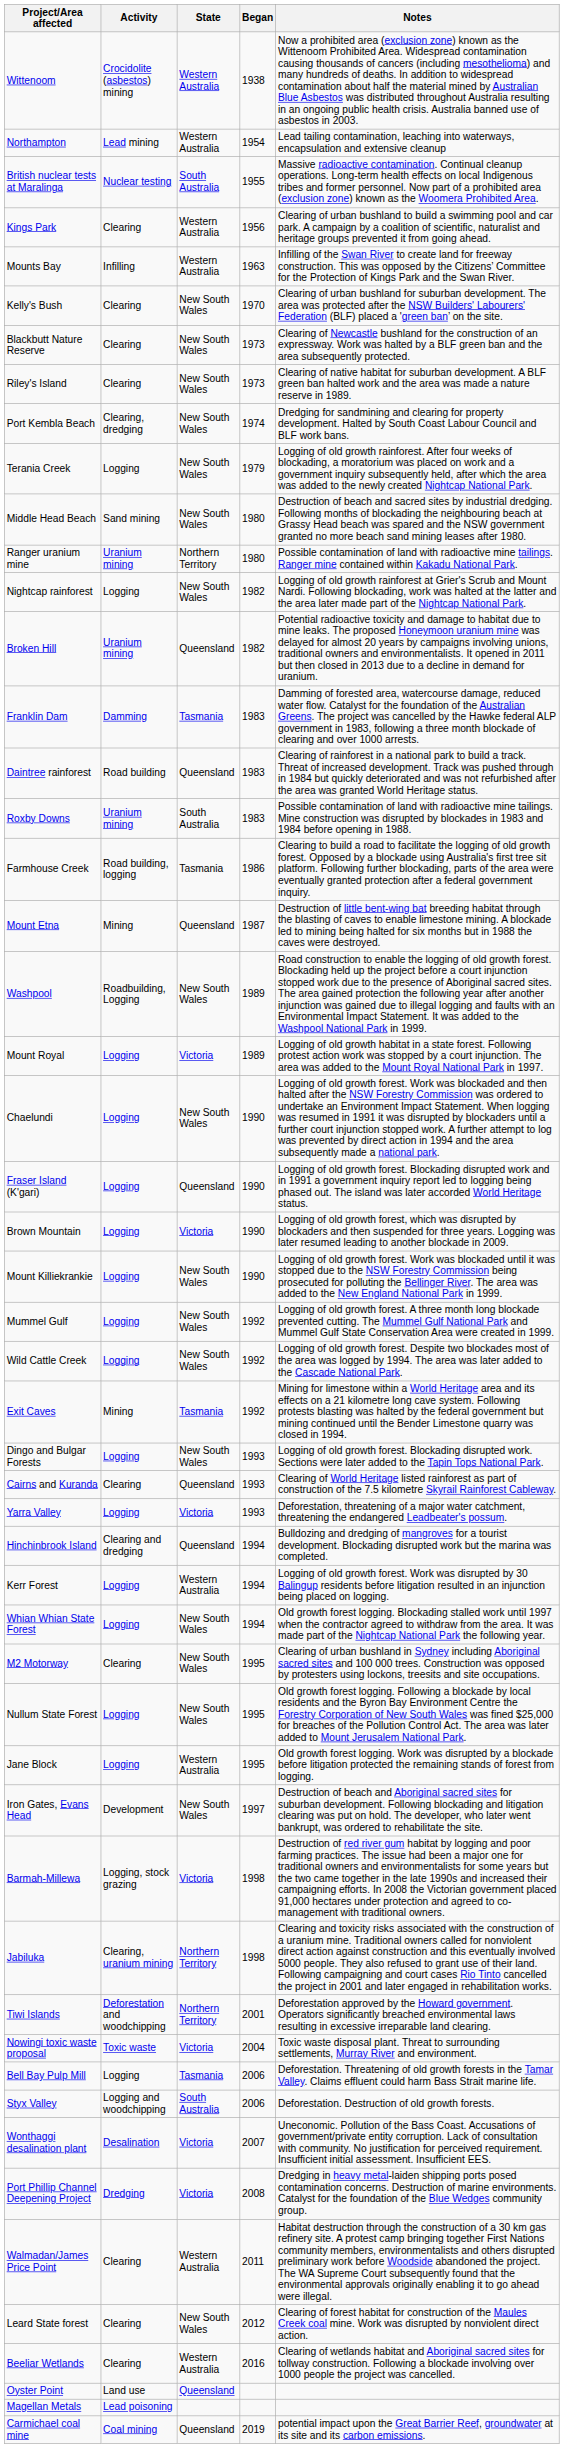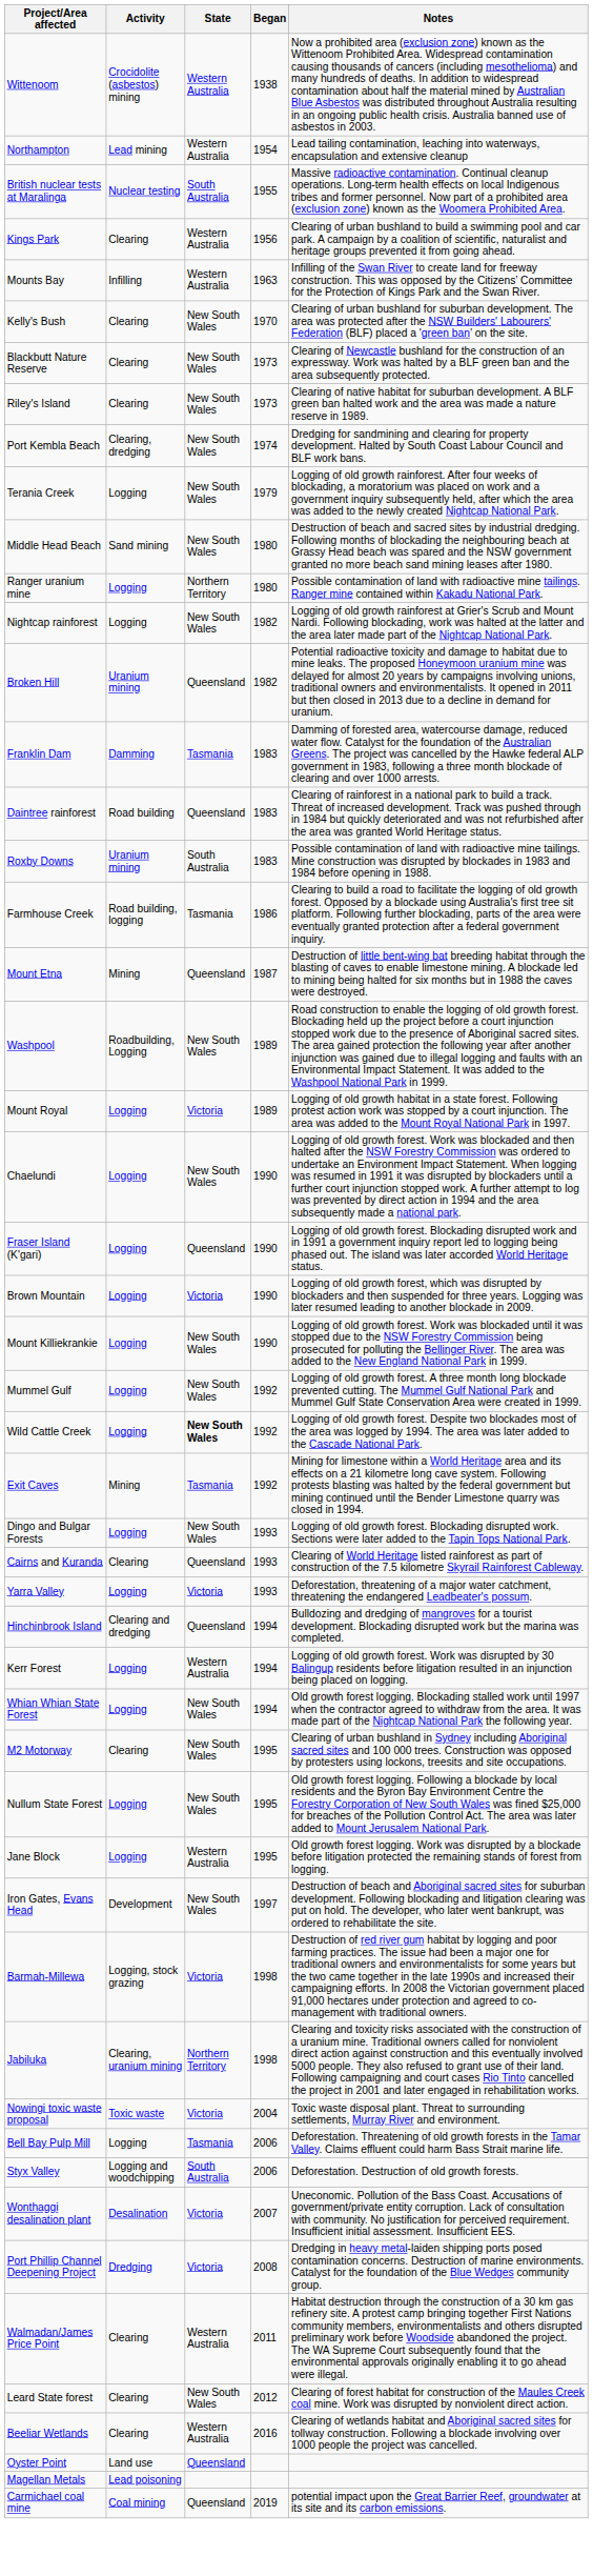Ranger uranium mine | Activity: Uranium mining -> Logging
Wild Cattle Creek | State: normal -> bold
- row: Tiwi Islands | Deforestation and woodchipping | Northern Territory | 2001 | Deforestation approved by the Howard government. Operators significantly breached environmental laws resulting in excessive irreparable land clearing.
